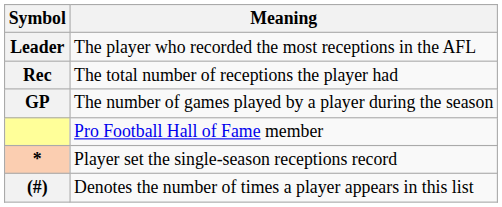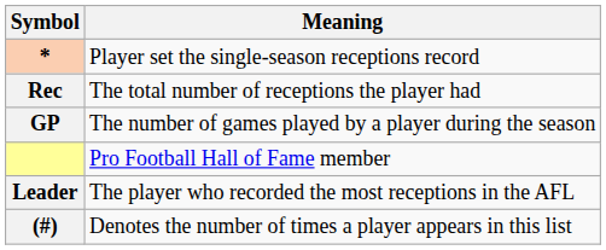rows swapped: Leader <-> *
